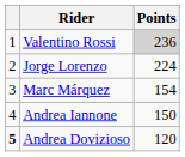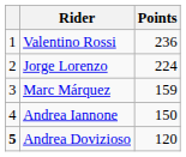Valentino Rossi | Points: lightgrey background -> no background
Marc Márquez | Points: 154 -> 159
